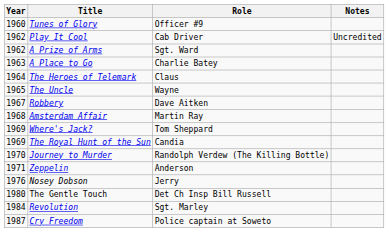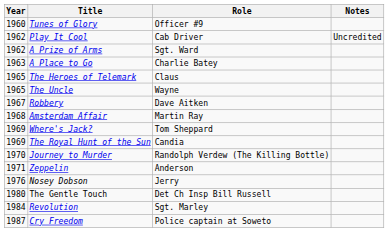The Heroes of Telemark | Year: 1964 -> 1965
